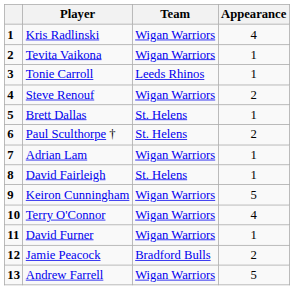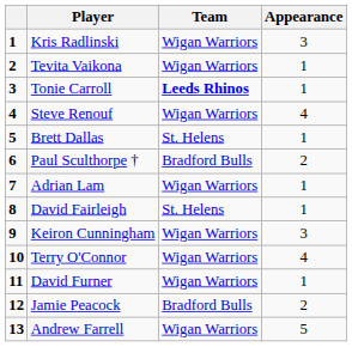Kris Radlinski | Appearance: 4 -> 3
Tonie Carroll | Team: normal -> bold
Steve Renouf | Appearance: 2 -> 4
Paul Sculthorpe † | Team: St. Helens -> Bradford Bulls
Keiron Cunningham | Appearance: 5 -> 3
